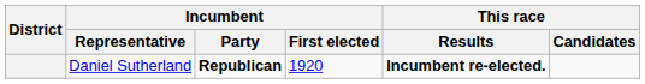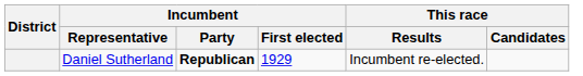Daniel Sutherland | Incumbent / First elected: 1920 -> 1929
Daniel Sutherland | This race / Results: bold -> normal
